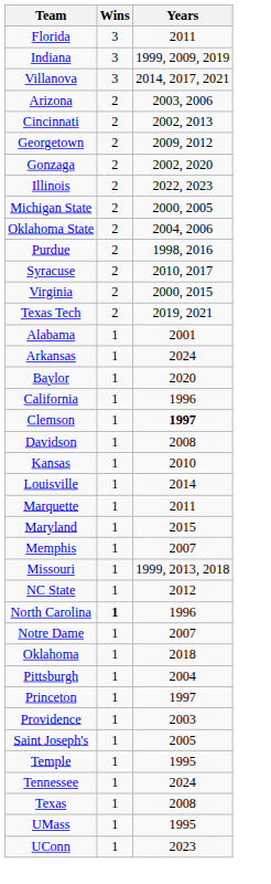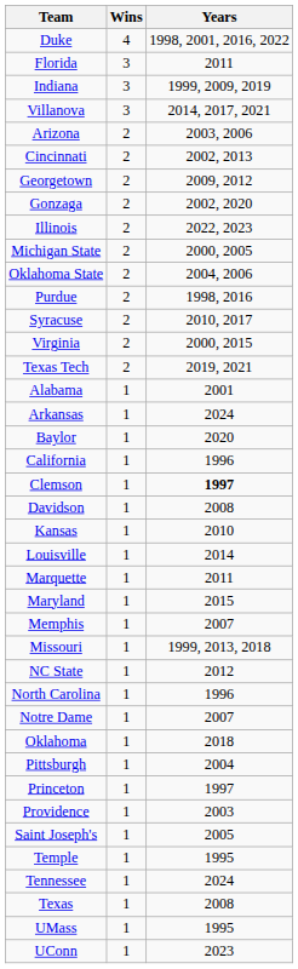+ row: Duke | 4 | 1998, 2001, 2016, 2022
North Carolina | Wins: bold -> normal
